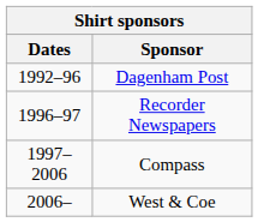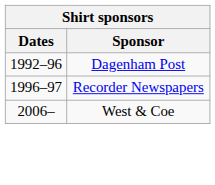- row: 1997–2006 | Compass
